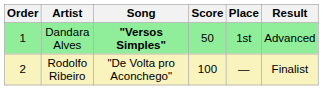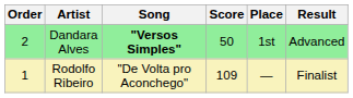Dandara Alves | Order: 1 -> 2
Rodolfo Ribeiro | Order: 2 -> 1
Rodolfo Ribeiro | Score: 100 -> 109
